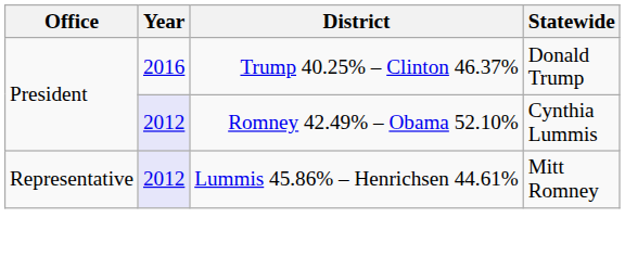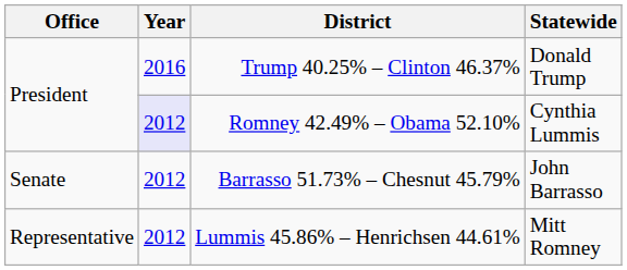+ row: Senate | 2012 | Barrasso 51.73% – Chesnut 45.79% | John Barrasso
Lummis 45.86% – Henrichsen 44.61% | Year: lavender background -> no background
